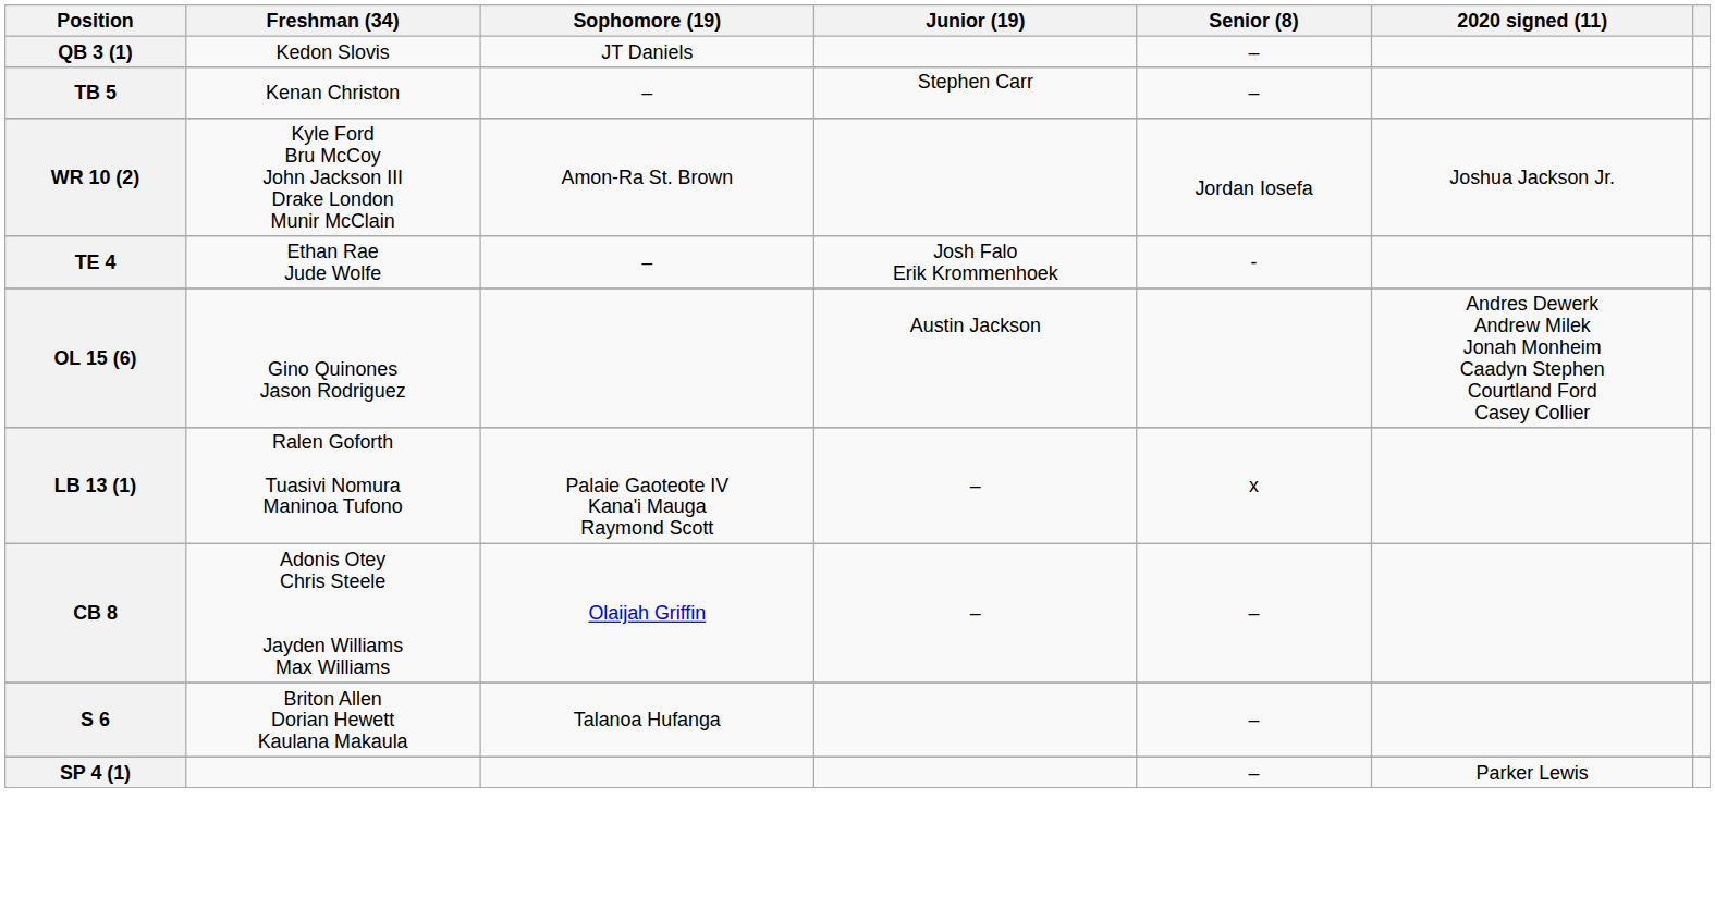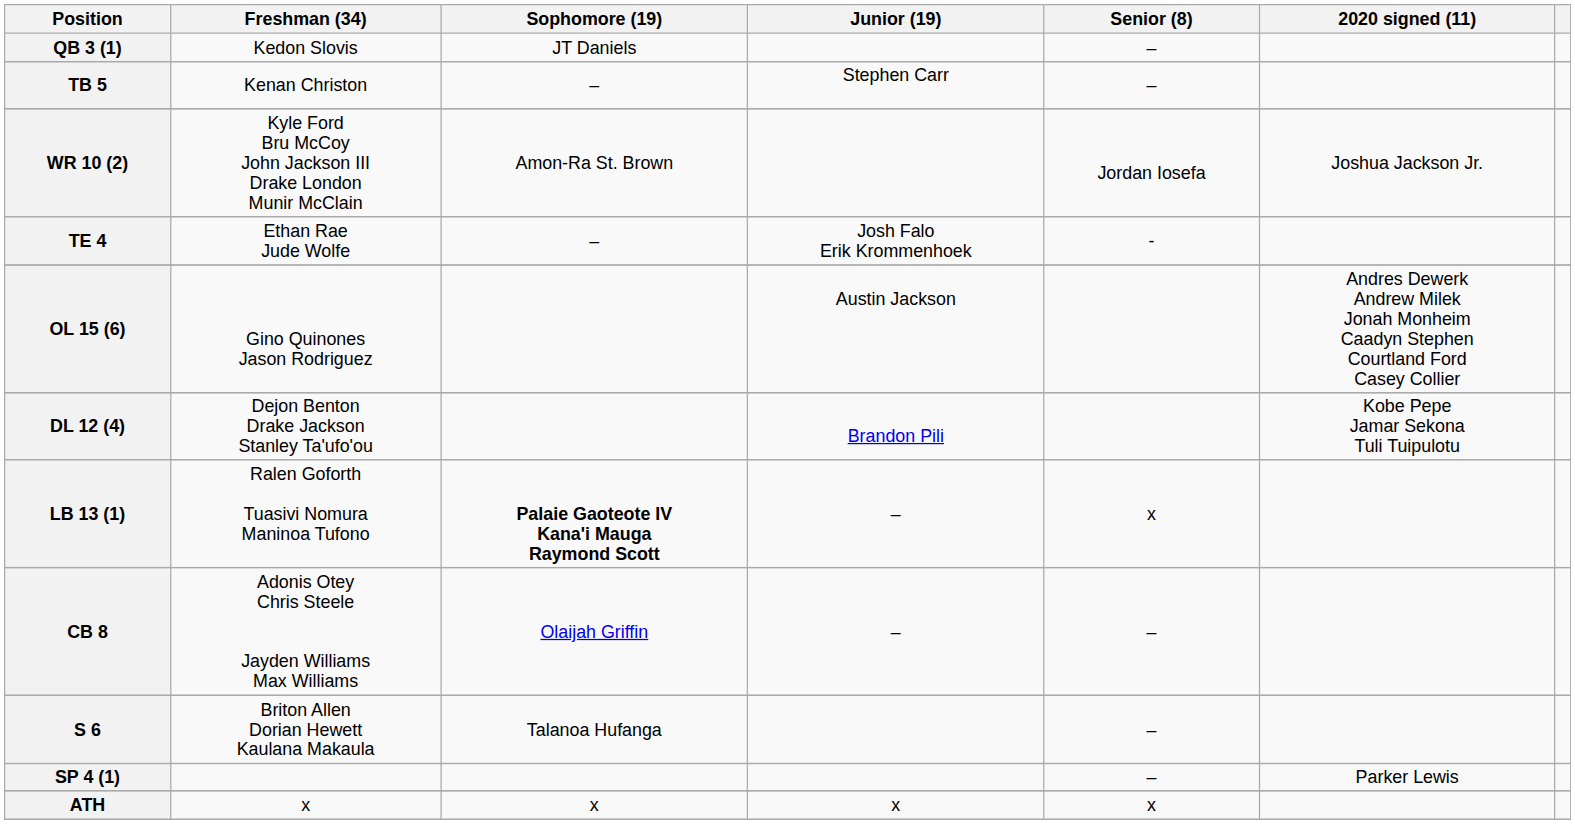+ row: DL 12 (4) | Dejon Benton Drake Jackson Stanley Ta'ufo'ou | Brandon Pili | Kobe Pepe Jamar Sekona Tuli Tuipulotu
LB 13 (1) | Sophomore (19): normal -> bold
+ row: ATH | x | x | x | x
